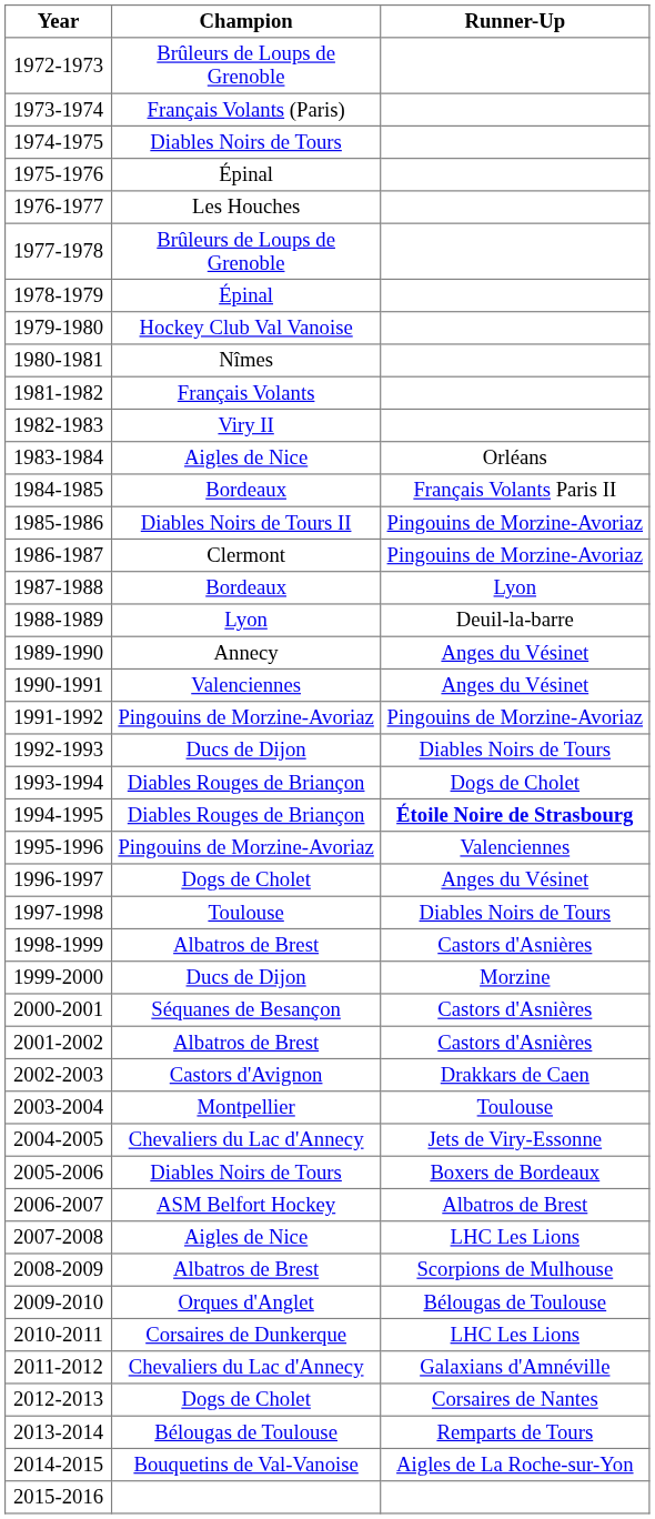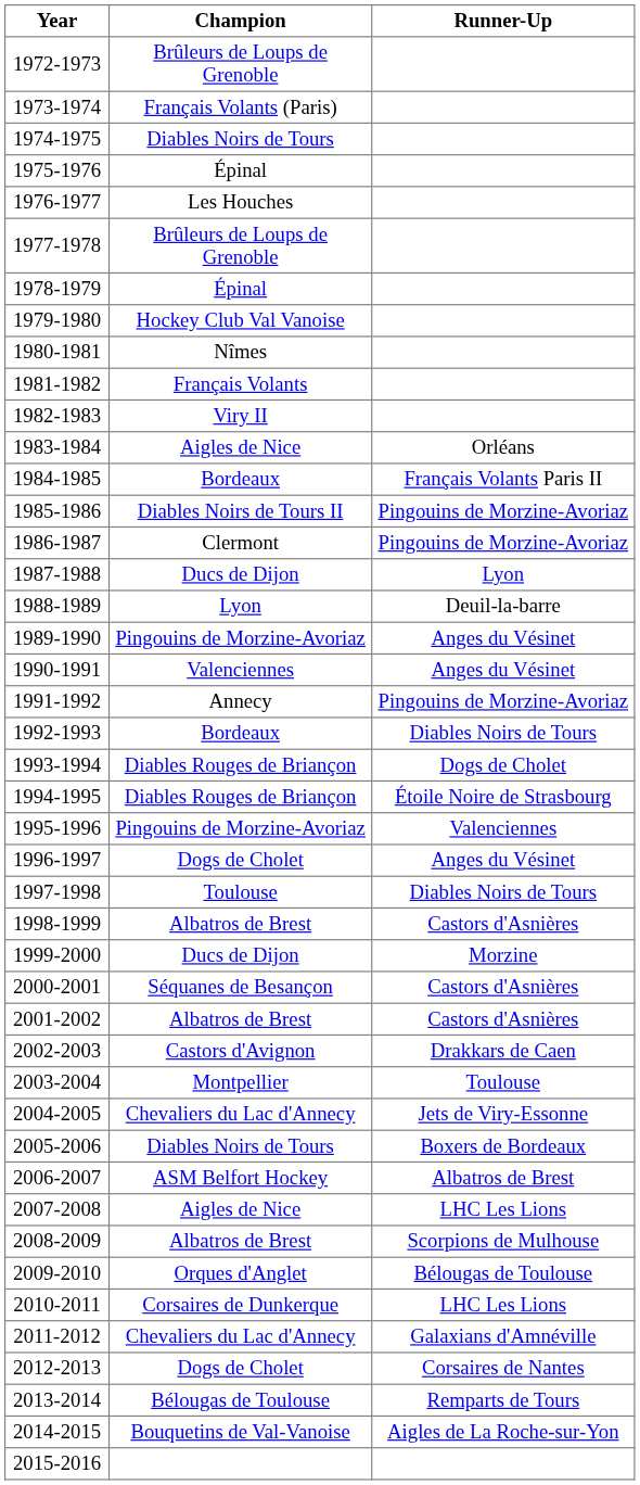1987-1988 | Champion: Bordeaux -> Ducs de Dijon
1989-1990 | Champion: Annecy -> Pingouins de Morzine-Avoriaz
1991-1992 | Champion: Pingouins de Morzine-Avoriaz -> Annecy
1992-1993 | Champion: Ducs de Dijon -> Bordeaux
1994-1995 | Runner-Up: bold -> normal
